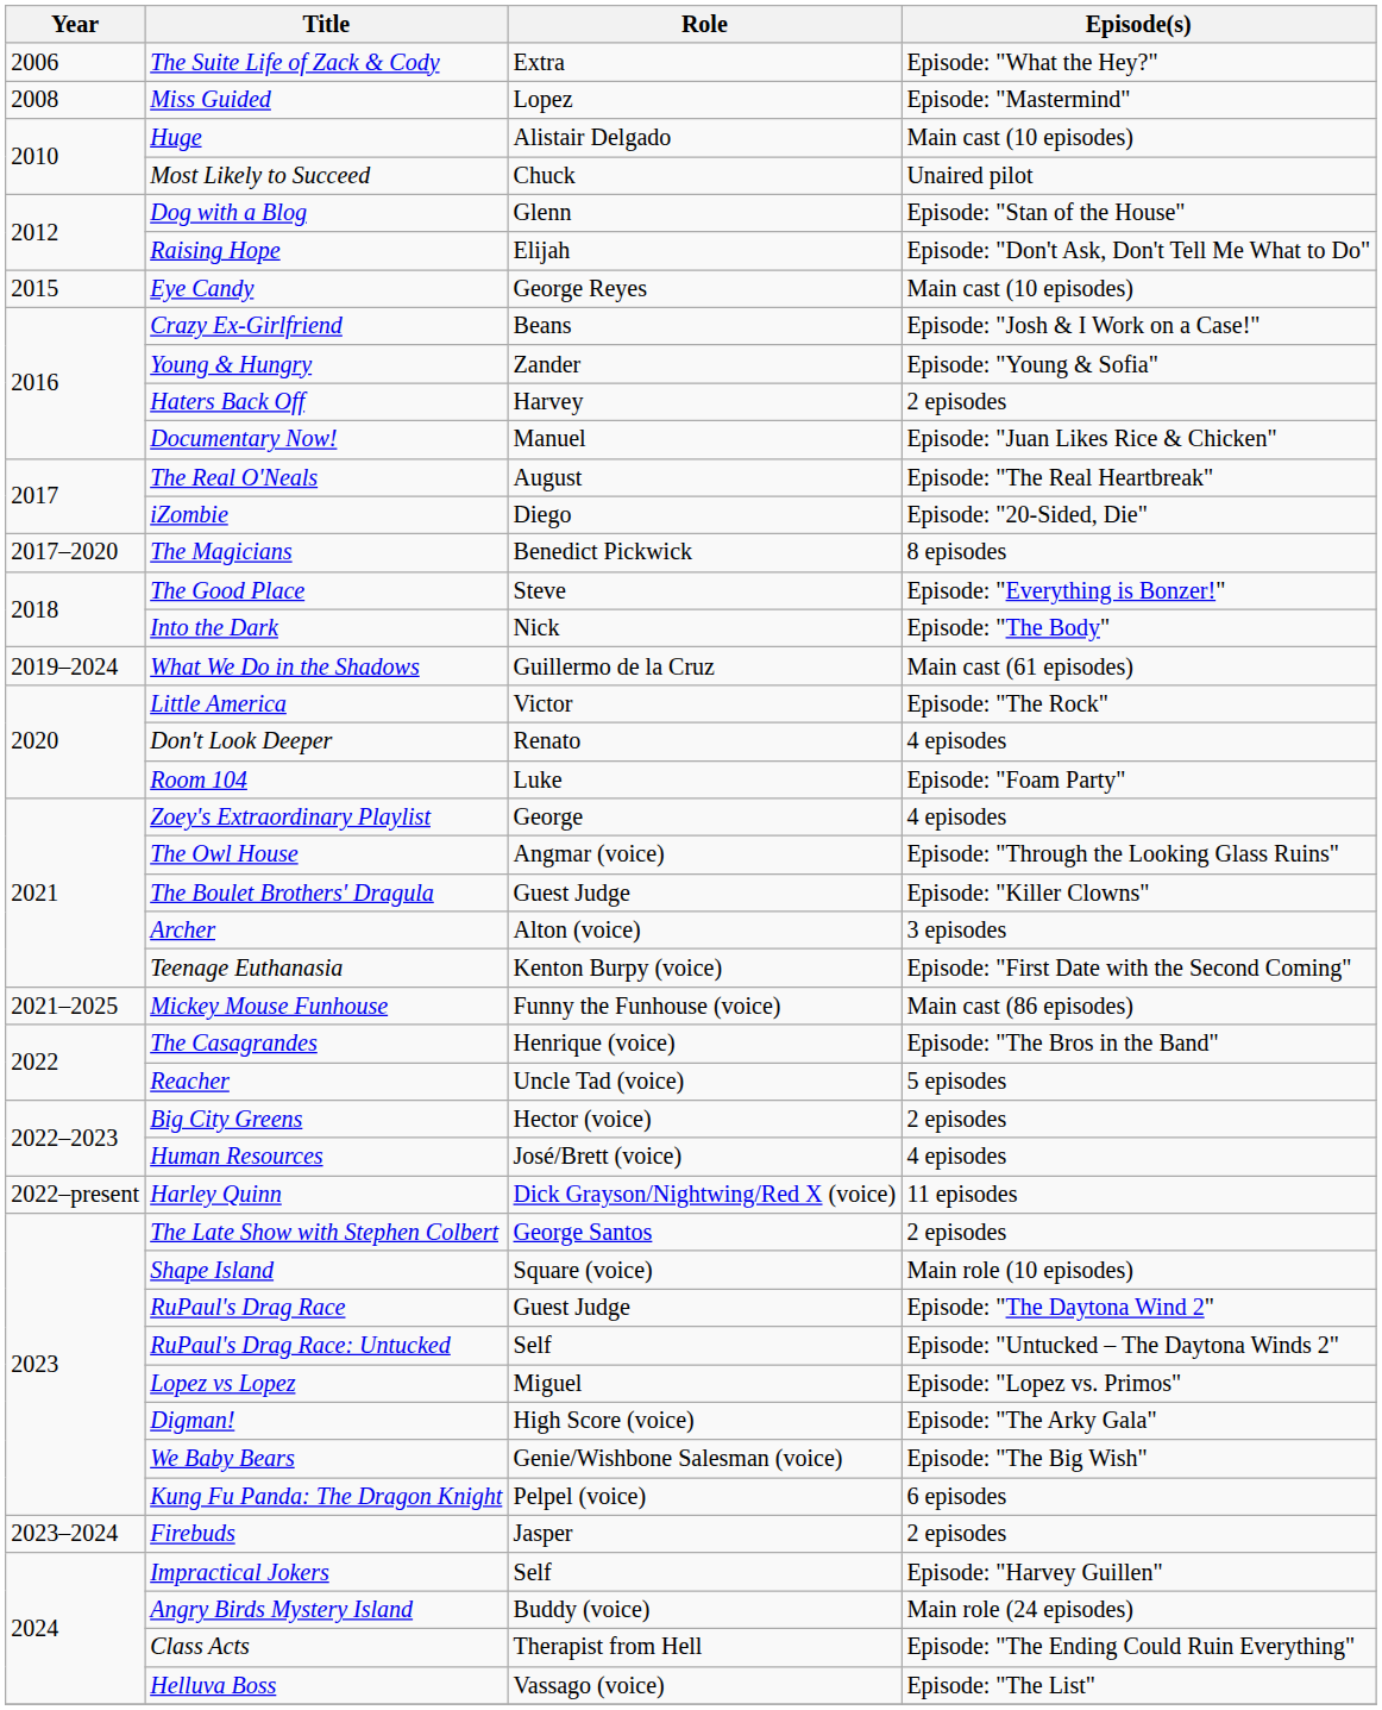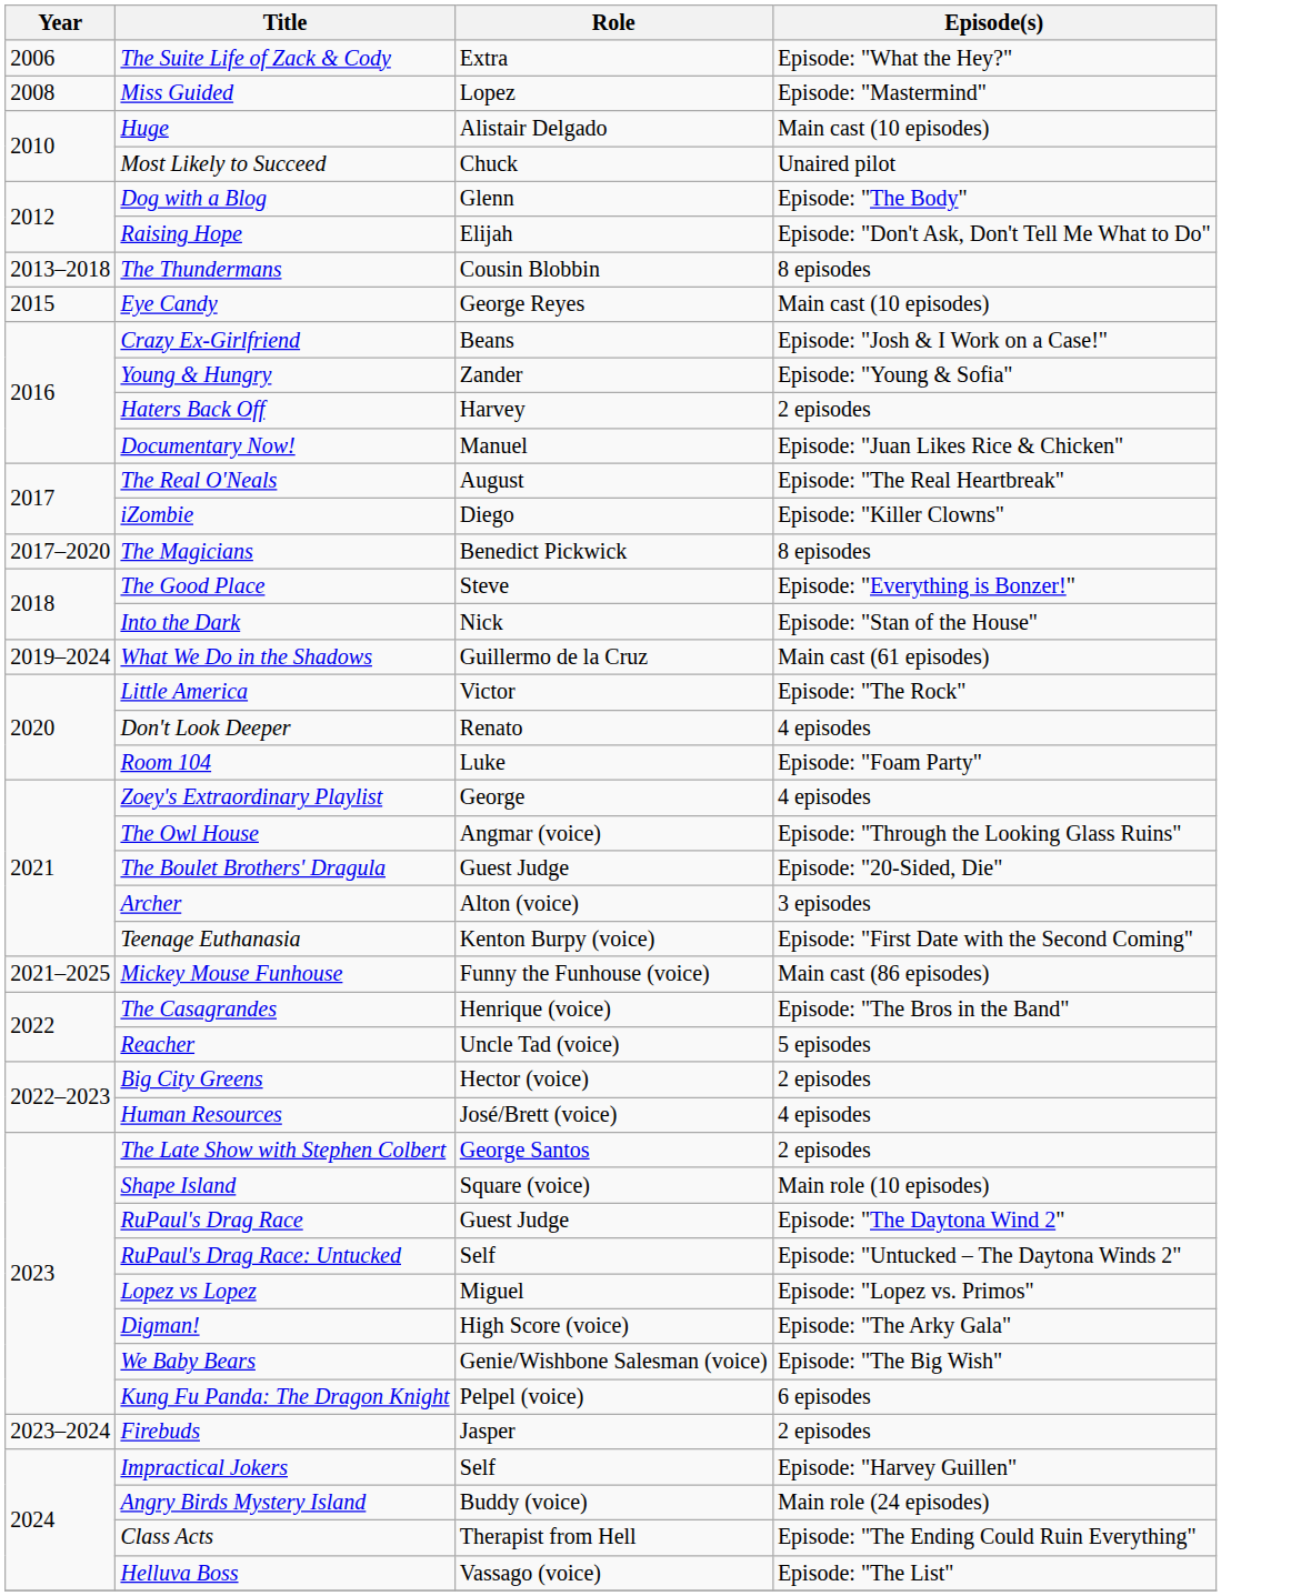Dog with a Blog | Episode(s): Episode: "Stan of the House" -> Episode: "The Body"
+ row: 2013–2018 | The Thundermans | Cousin Blobbin | 8 episodes
iZombie | Episode(s): Episode: "20-Sided, Die" -> Episode: "Killer Clowns"
Into the Dark | Episode(s): Episode: "The Body" -> Episode: "Stan of the House"
The Boulet Brothers' Dragula | Episode(s): Episode: "Killer Clowns" -> Episode: "20-Sided, Die"
- row: 2022–present | Harley Quinn | Dick Grayson/Nightwing/Red X (voice) | 11 episodes
